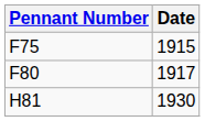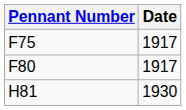F75 | Date: 1915 -> 1917
